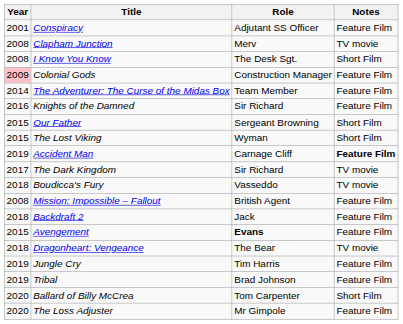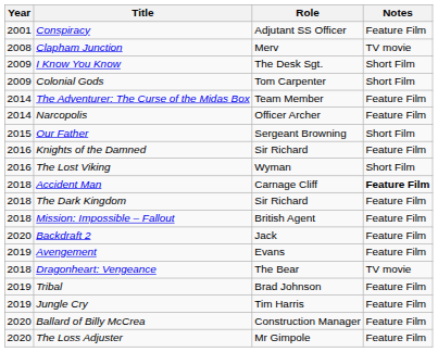I Know You Know | Year: 2008 -> 2009
Colonial Gods | Year: pink background -> no background
Colonial Gods | Role: Construction Manager -> Tom Carpenter
Colonial Gods | Notes: Feature Film -> Short Film
+ row: 2014 | Narcopolis | Officer Archer | Feature Film
rows swapped: Our Father <-> Knights of the Damned
The Lost Viking | Year: 2015 -> 2016
Accident Man | Year: 2019 -> 2018
The Dark Kingdom | Year: 2017 -> 2018
The Dark Kingdom | Notes: TV movie -> Feature Film
- row: 2018 | Boudicca's Fury | Vasseddo | TV movie
Mission: Impossible – Fallout | Year: 2008 -> 2018
Backdraft 2 | Year: 2018 -> 2020
Avengement | Year: 2015 -> 2019
Avengement | Role: bold -> normal
rows swapped: Jungle Cry <-> Tribal
Ballard of Billy McCrea | Role: Tom Carpenter -> Construction Manager
Ballard of Billy McCrea | Notes: Short Film -> Feature Film
